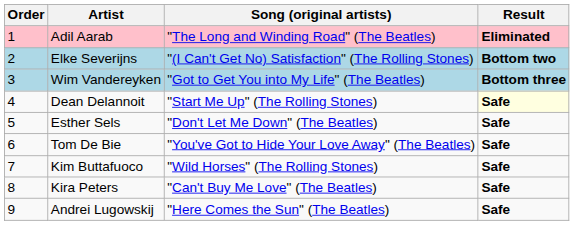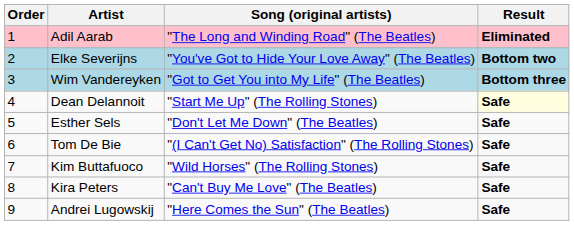Elke Severijns | Song (original artists): "(I Can't Get No) Satisfaction" (The Rolling Stones) -> "You've Got to Hide Your Love Away" (The Beatles)
Tom De Bie | Song (original artists): "You've Got to Hide Your Love Away" (The Beatles) -> "(I Can't Get No) Satisfaction" (The Rolling Stones)
